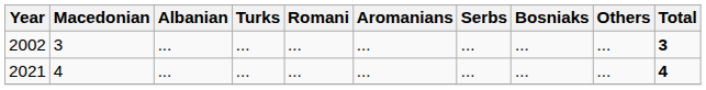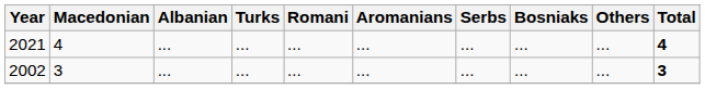rows swapped: 2002 <-> 2021
